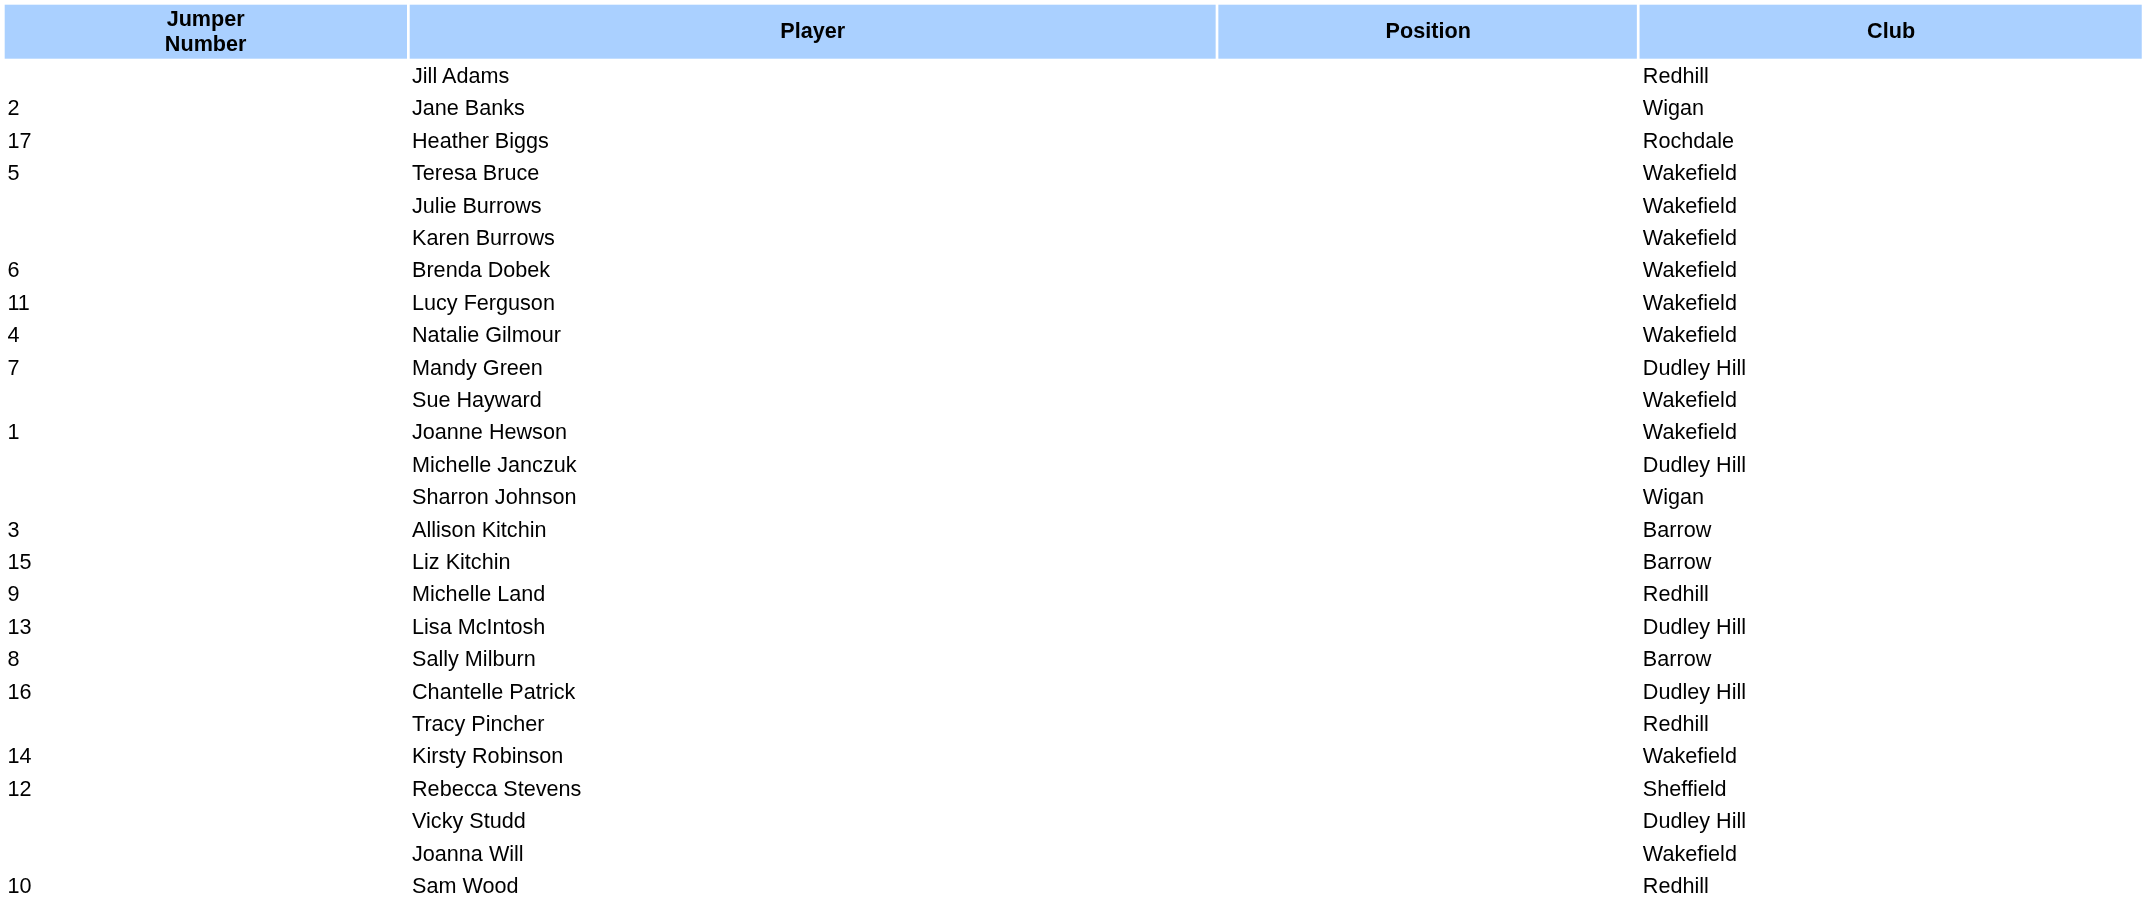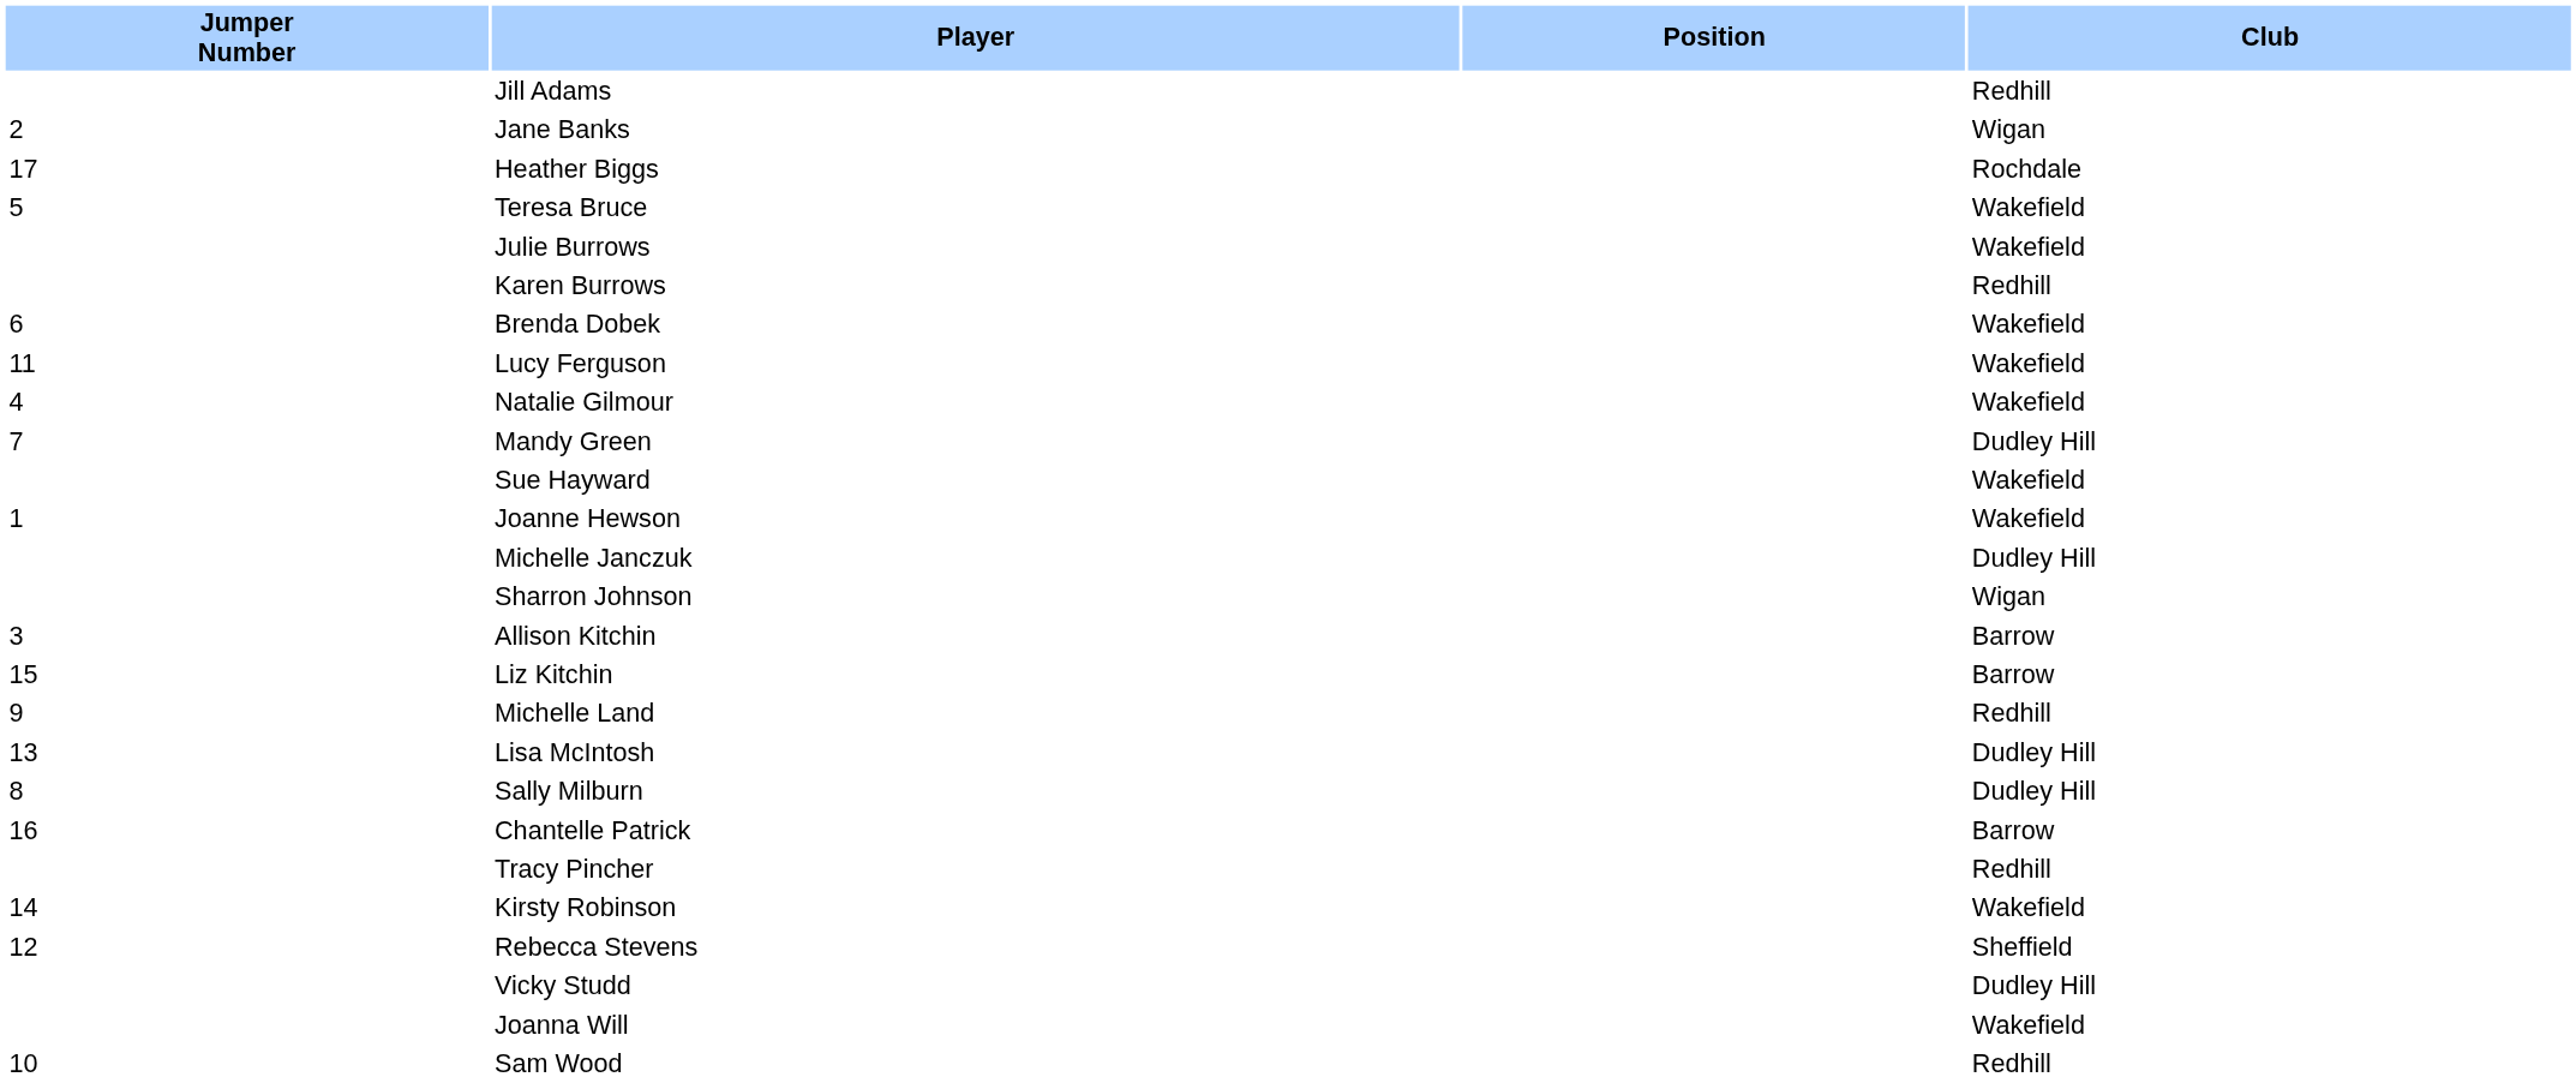Karen Burrows | Club: Wakefield -> Redhill
Sally Milburn | Club: Barrow -> Dudley Hill
Chantelle Patrick | Club: Dudley Hill -> Barrow
